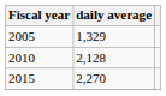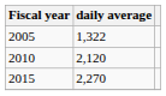2005 | daily average: 1,329 -> 1,322
2010 | daily average: 2,128 -> 2,120
